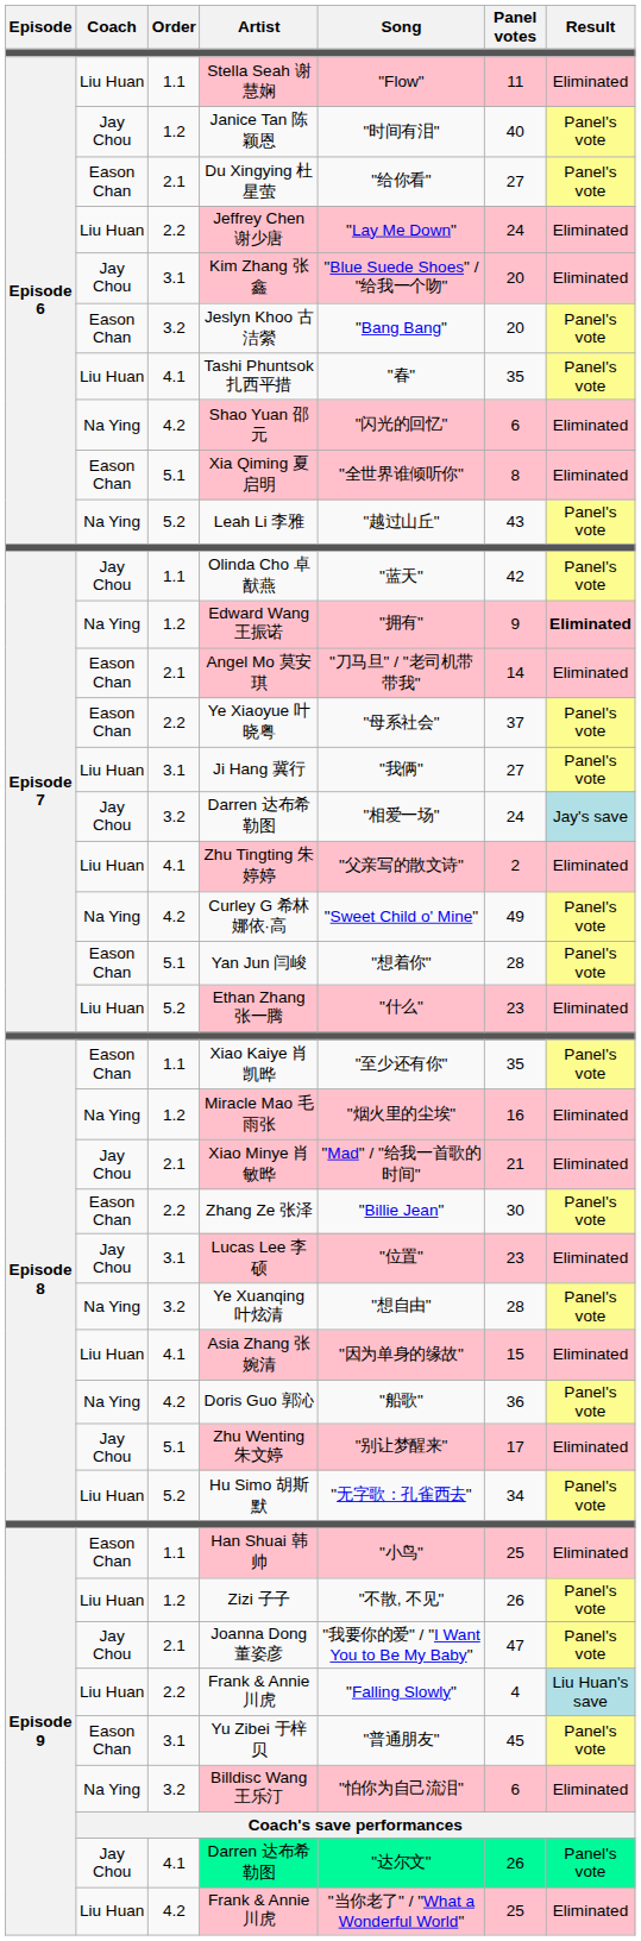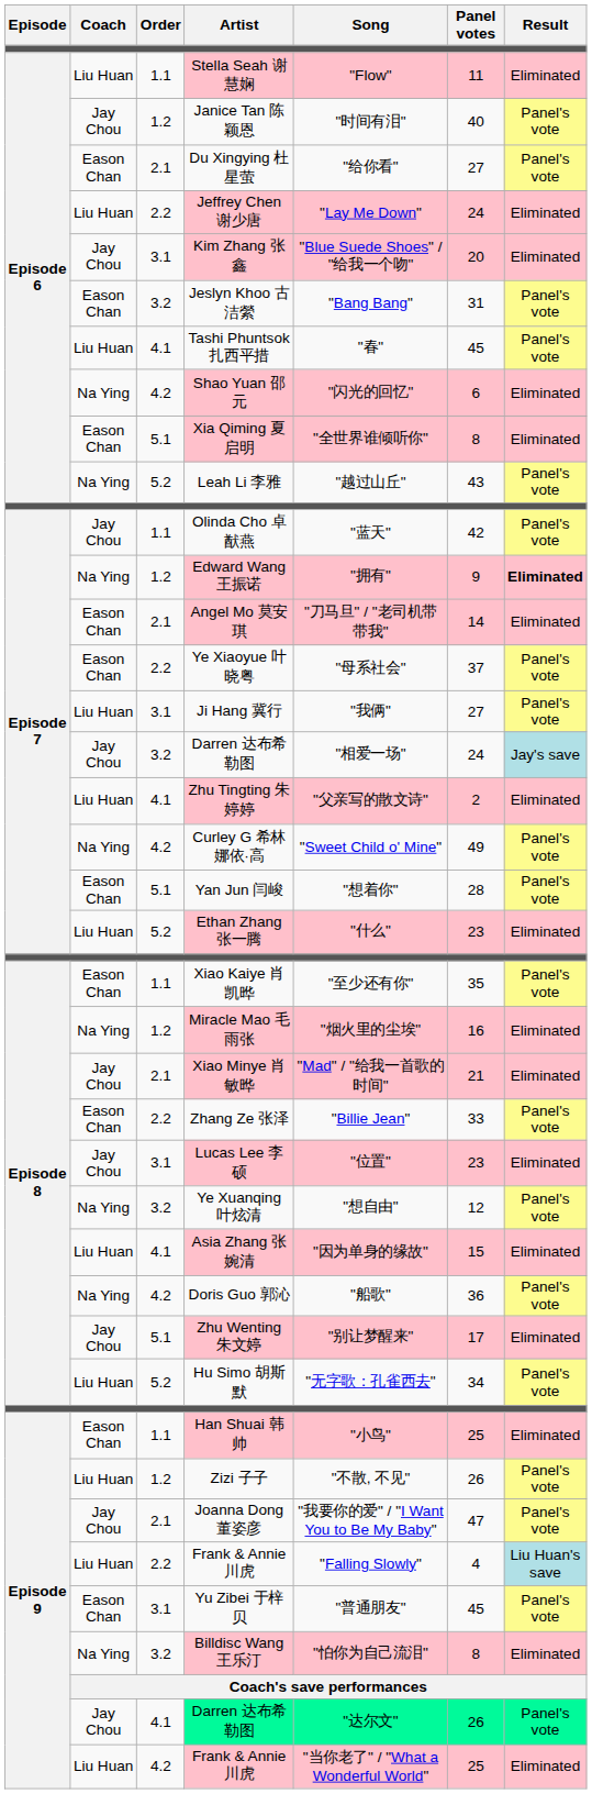Jeslyn Khoo 古洁縈 | Panel votes: 20 -> 31
Tashi Phuntsok 扎西平措 | Panel votes: 35 -> 45
Zhang Ze 张泽 | Panel votes: 30 -> 33
Ye Xuanqing 叶炫清 | Panel votes: 28 -> 12
Billdisc Wang 王乐汀 | Panel votes: 6 -> 8
